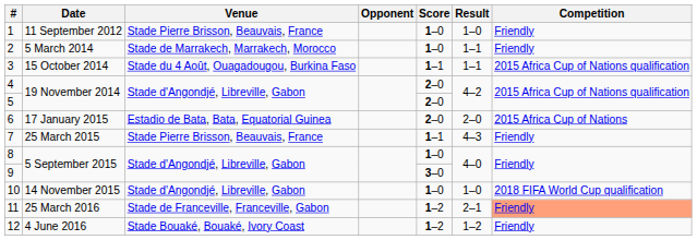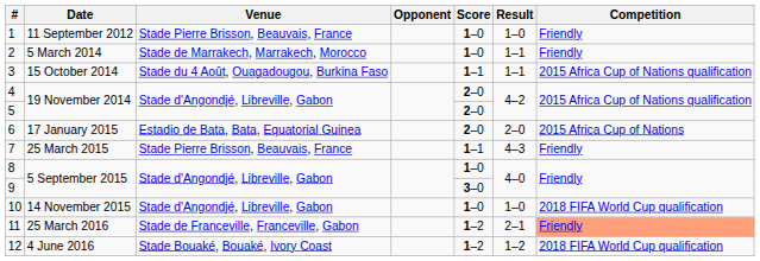12 | Competition: Friendly -> 2018 FIFA World Cup qualification
